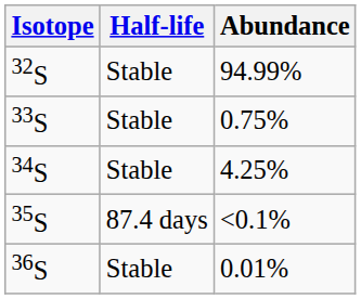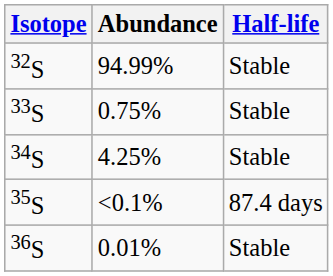columns swapped: Abundance <-> Half-life
